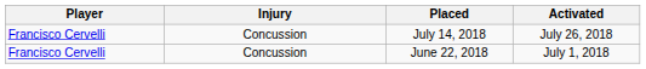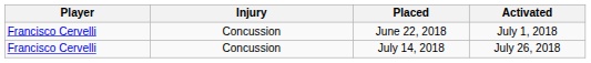rows swapped: June 22, 2018 <-> July 14, 2018
